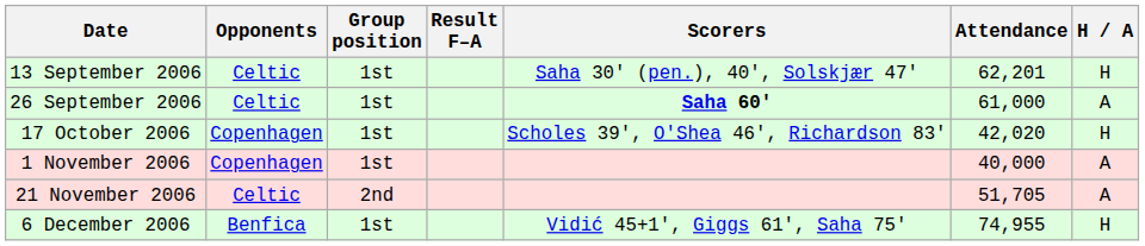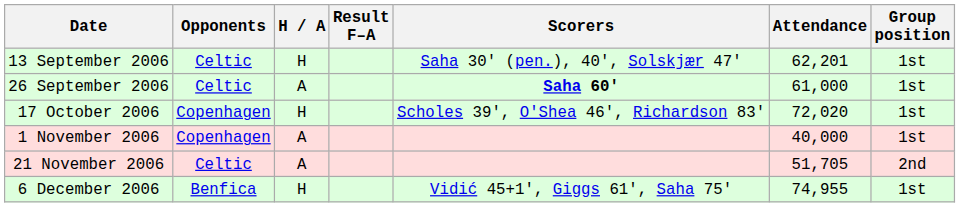columns swapped: H / A <-> Group position
17 October 2006 | Attendance: 42,020 -> 72,020
